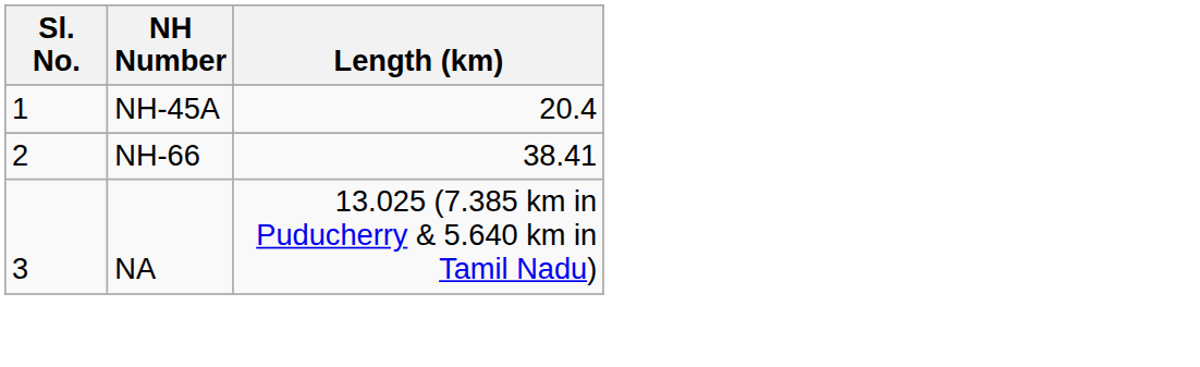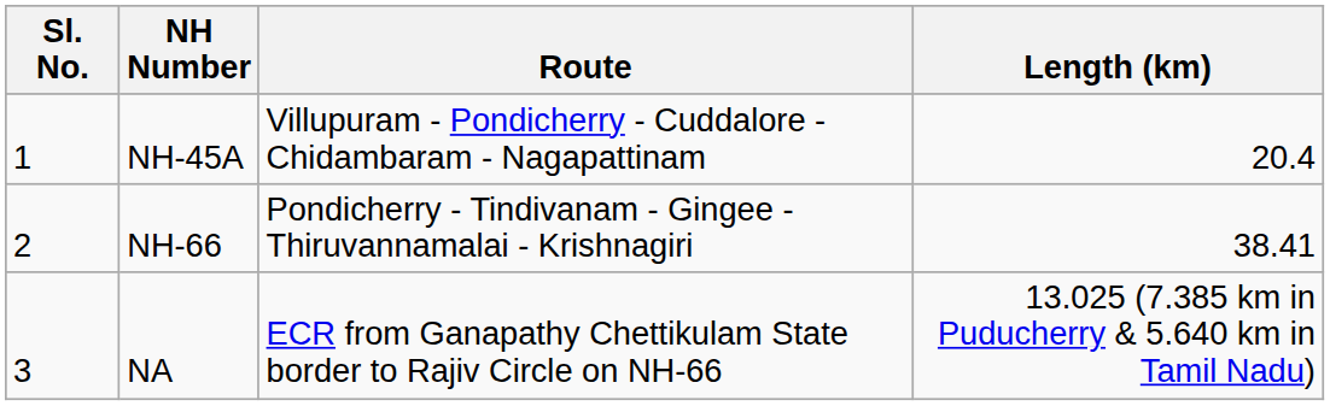+ column: Route | Villupuram - Pondicherry - Cuddalore - Chidambaram - Nagapattinam | Pondicherry - Tindivanam - Gingee - Thiruvannamalai - Krishnagiri | ECR from Ganapathy Chettikulam State border to Rajiv Circle on NH-66
